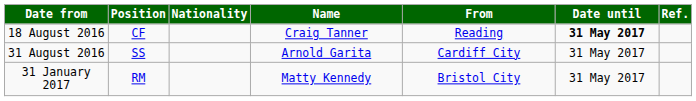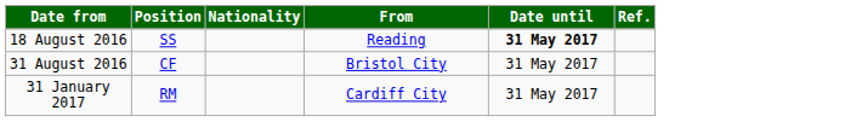- column: Name | Craig Tanner | Arnold Garita | Matty Kennedy
18 August 2016 | Position: CF -> SS
31 August 2016 | Position: SS -> CF
31 August 2016 | From: Cardiff City -> Bristol City
31 January 2017 | From: Bristol City -> Cardiff City
